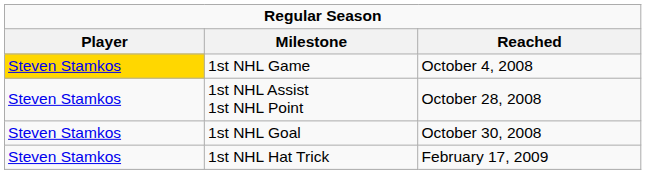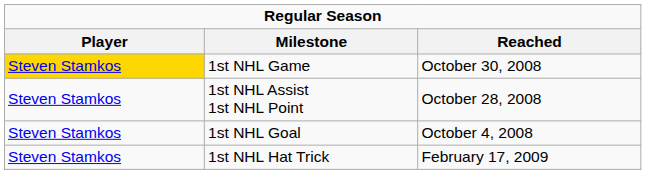1st NHL Game | Reached: October 4, 2008 -> October 30, 2008
1st NHL Goal | Reached: October 30, 2008 -> October 4, 2008
